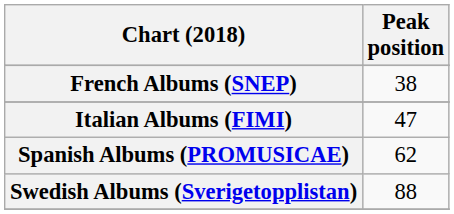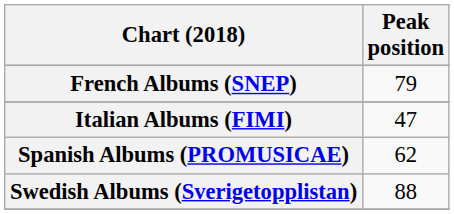French Albums (SNEP) | Peak position: 38 -> 79
